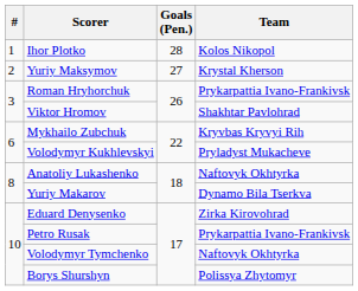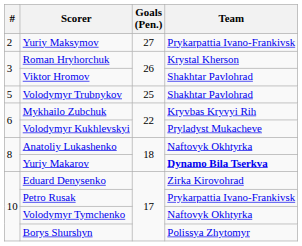- row: 1 | Ihor Plotko | 28 | Kolos Nikopol
Yuriy Maksymov | Team: Krystal Kherson -> Prykarpattia Ivano-Frankivsk
Roman Hryhorchuk | Team: Prykarpattia Ivano-Frankivsk -> Krystal Kherson
+ row: 5 | Volodymyr Trubnykov | 25 | Shakhtar Pavlohrad
Yuriy Makarov | Team: normal -> bold
